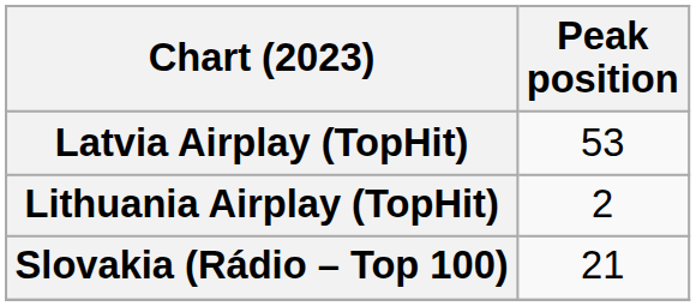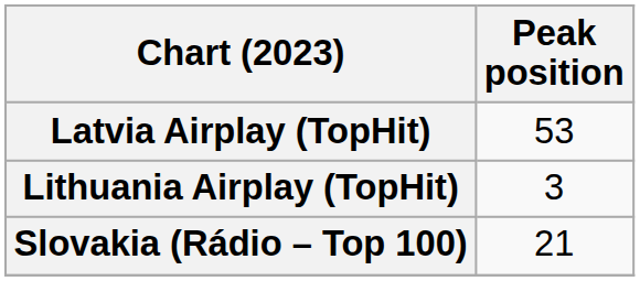Lithuania Airplay (TopHit) | Peak position: 2 -> 3
